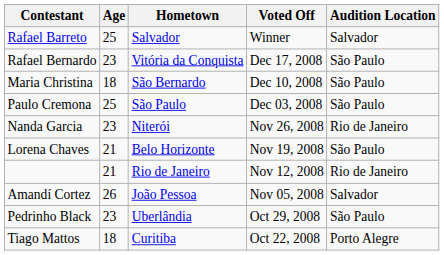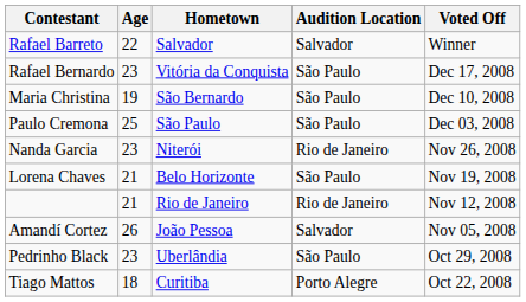columns swapped: Audition Location <-> Voted Off
Rafael Barreto | Age: 25 -> 22
Maria Christina | Age: 18 -> 19
